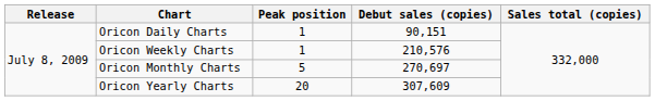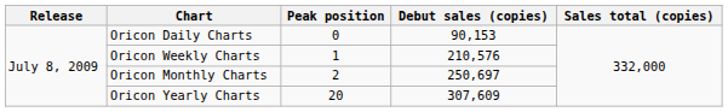Oricon Daily Charts | Peak position: 1 -> 0
Oricon Daily Charts | Debut sales (copies): 90,151 -> 90,153
Oricon Monthly Charts | Peak position: 5 -> 2
Oricon Monthly Charts | Debut sales (copies): 270,697 -> 250,697
